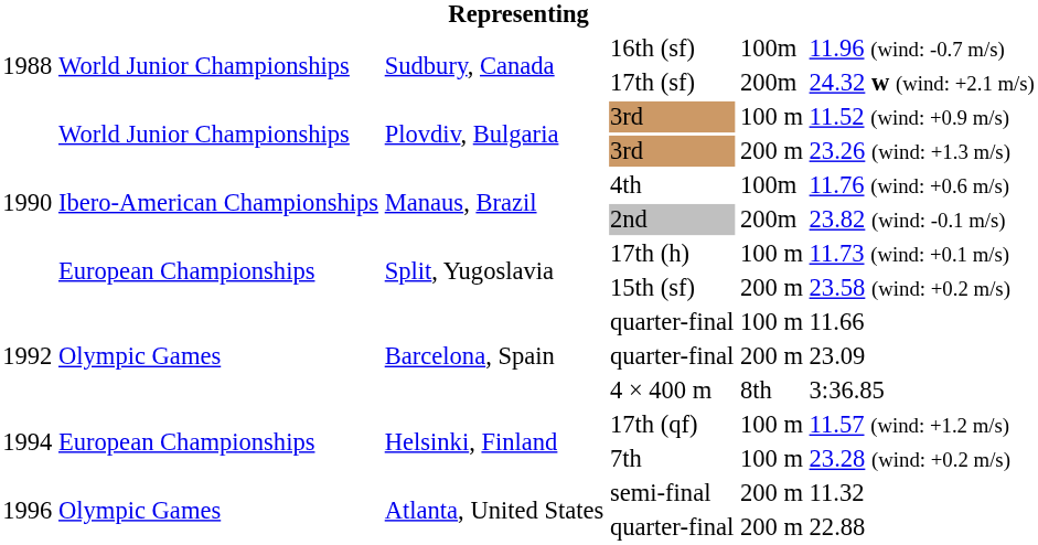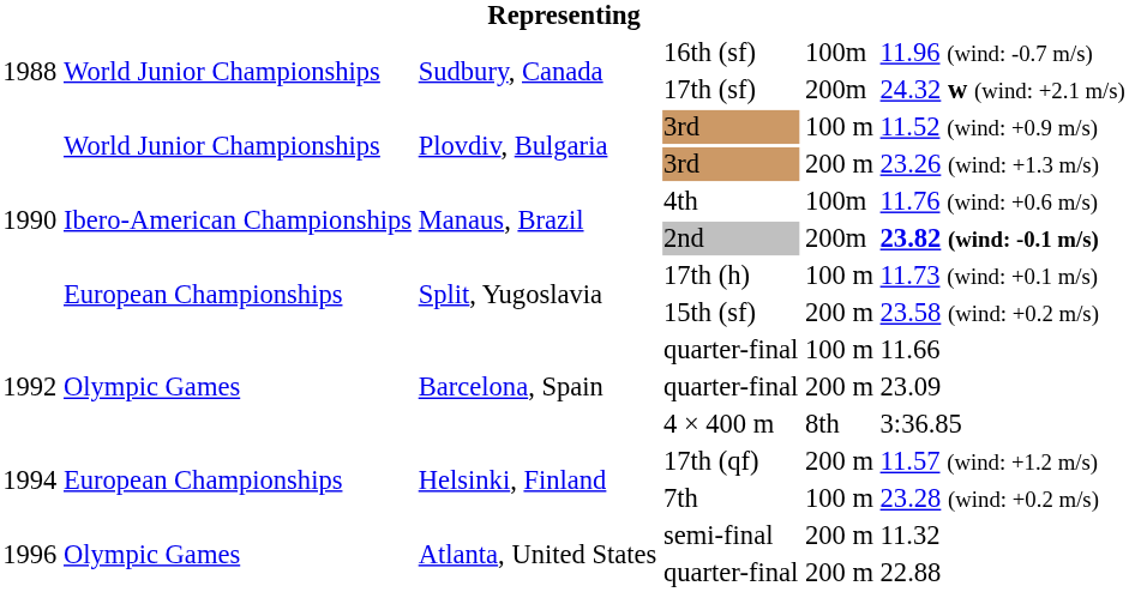2nd | column 6: normal -> bold
17th (qf) | column 5: 100 m -> 200 m
